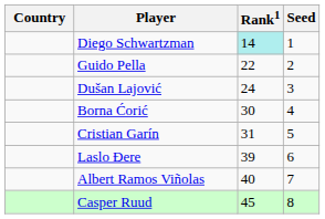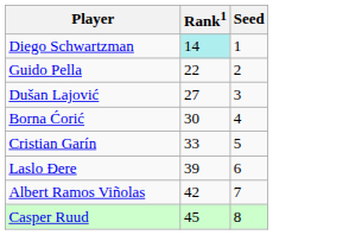- column: Country
Dušan Lajović | Rank1: 24 -> 27
Cristian Garín | Rank1: 31 -> 33
Albert Ramos Viñolas | Rank1: 40 -> 42
